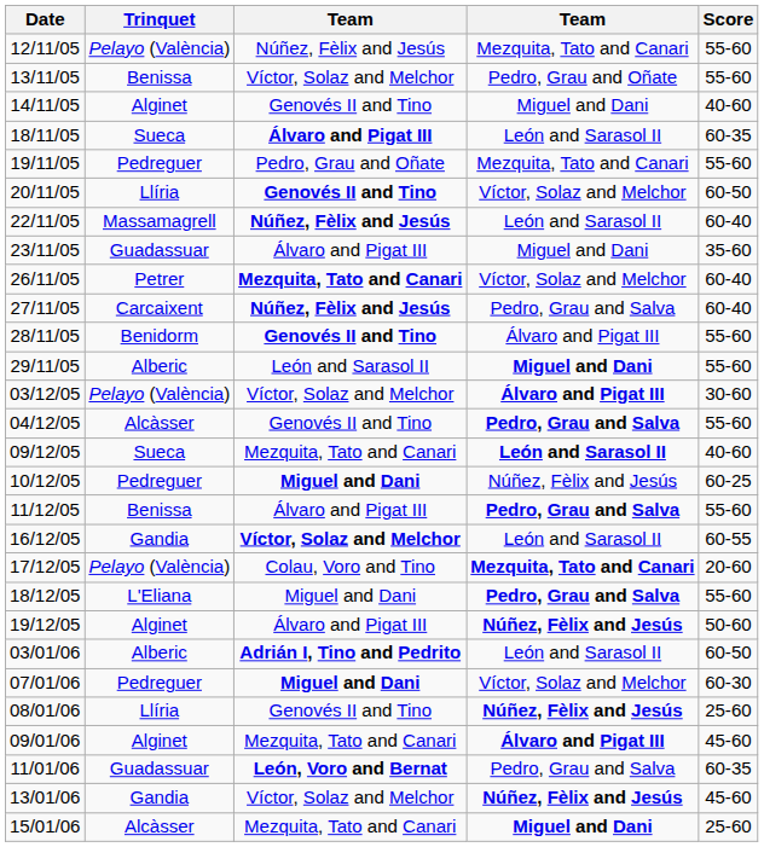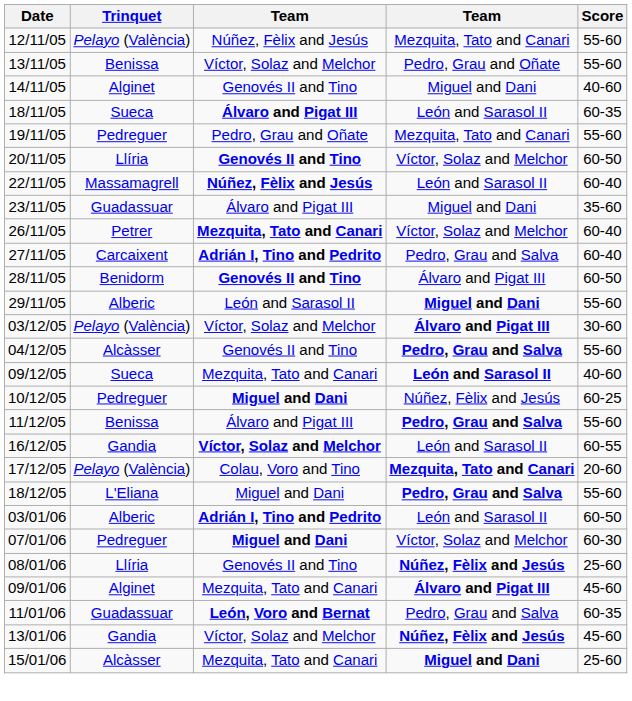27/11/05 | column 3: Núñez, Fèlix and Jesús -> Adrián I, Tino and Pedrito
28/11/05 | Score: 55-60 -> 60-50
- row: 19/12/05 | Alginet | Álvaro and Pigat III | Núñez, Fèlix and Jesús | 50-60
